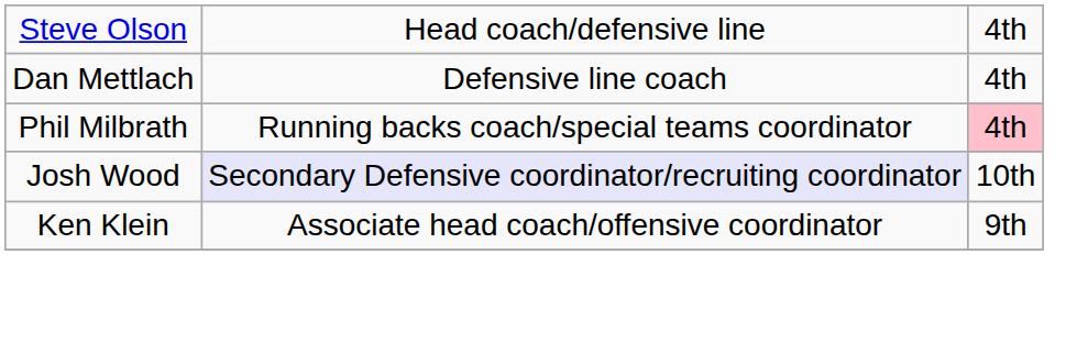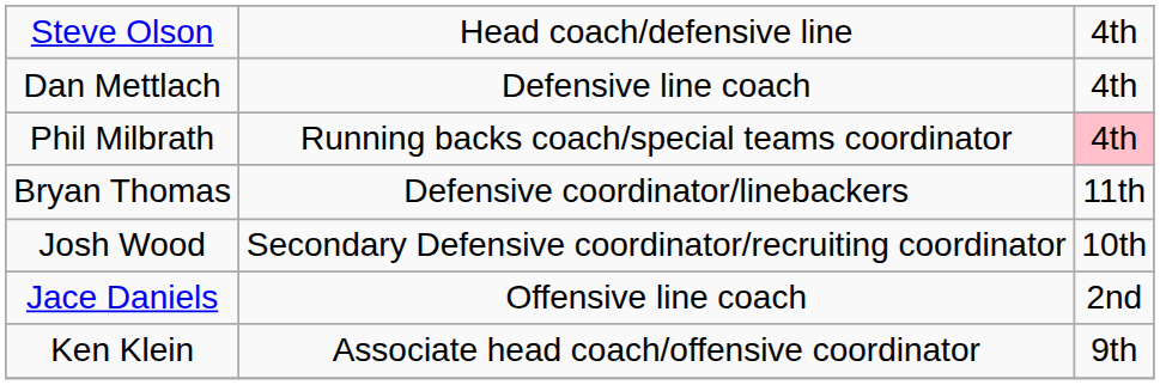+ row: Bryan Thomas | Defensive coordinator/linebackers | 11th
Josh Wood | column 2: lavender background -> no background
+ row: Jace Daniels | Offensive line coach | 2nd
